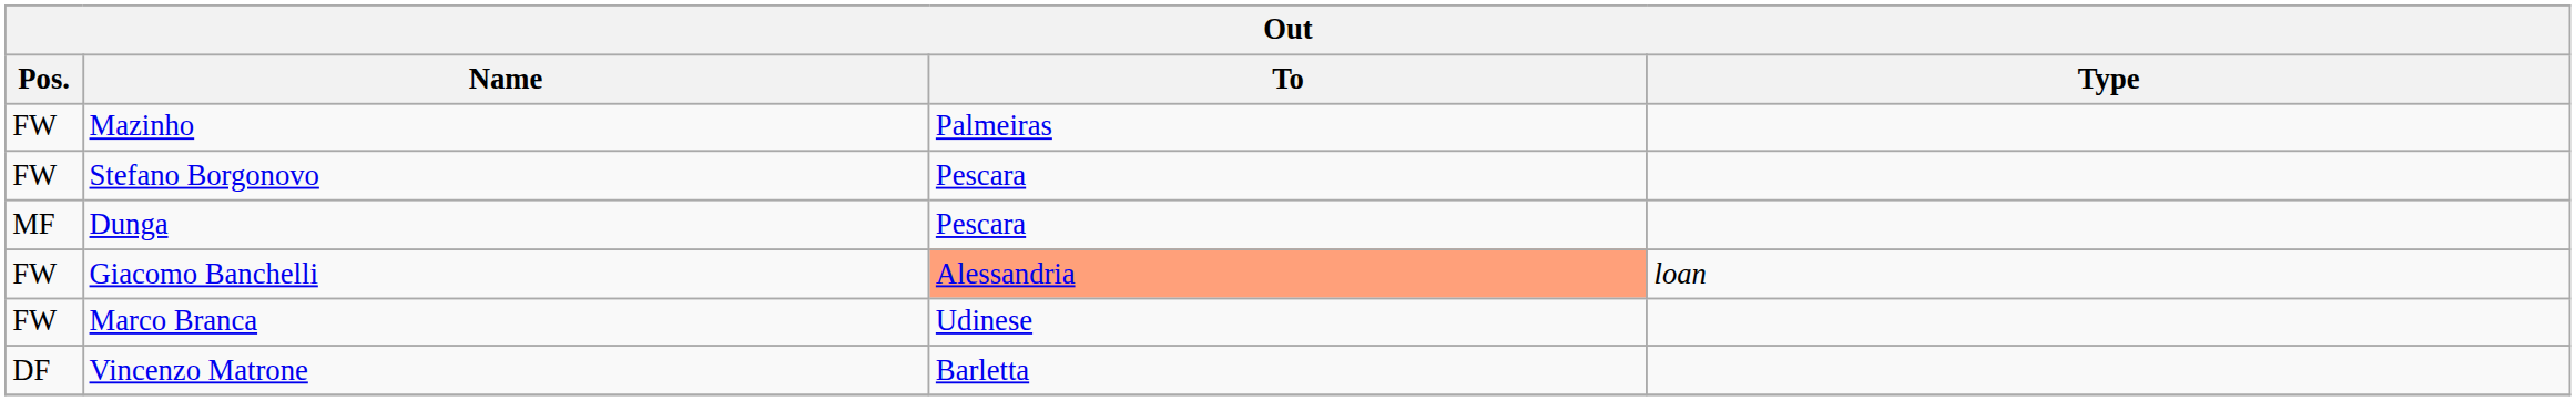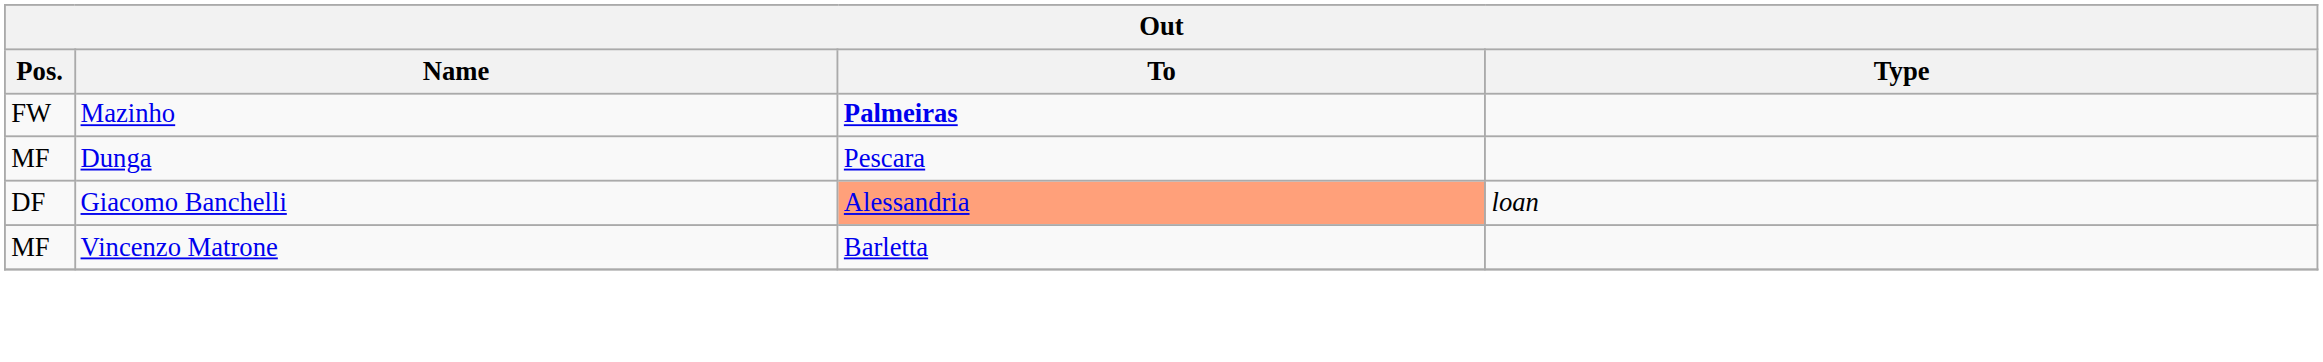Mazinho | To: normal -> bold
- row: FW | Stefano Borgonovo | Pescara
Giacomo Banchelli | Pos.: FW -> DF
- row: FW | Marco Branca | Udinese
Vincenzo Matrone | Pos.: DF -> MF
